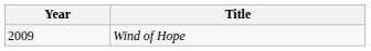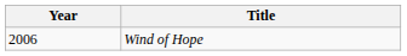Wind of Hope | Year: 2009 -> 2006
